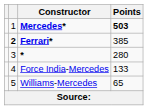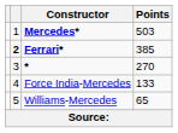Mercedes* | Points: bold -> normal
* | Points: 280 -> 270
